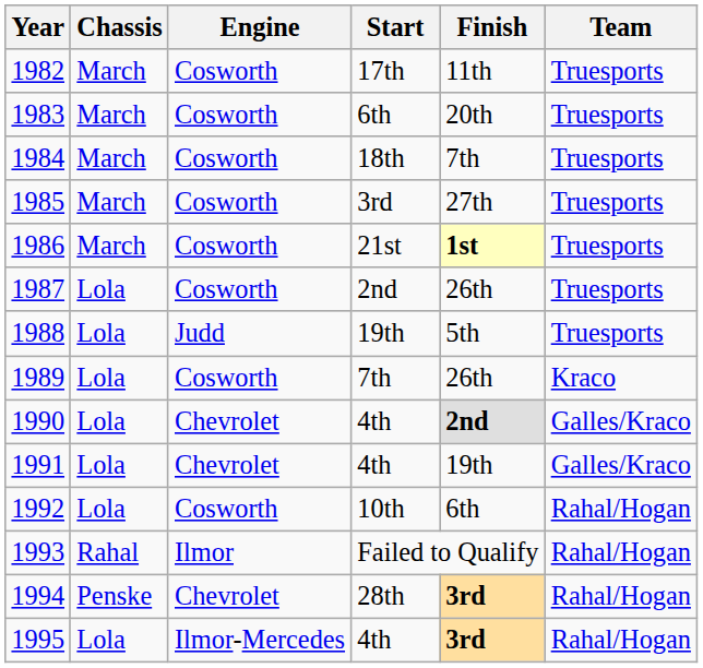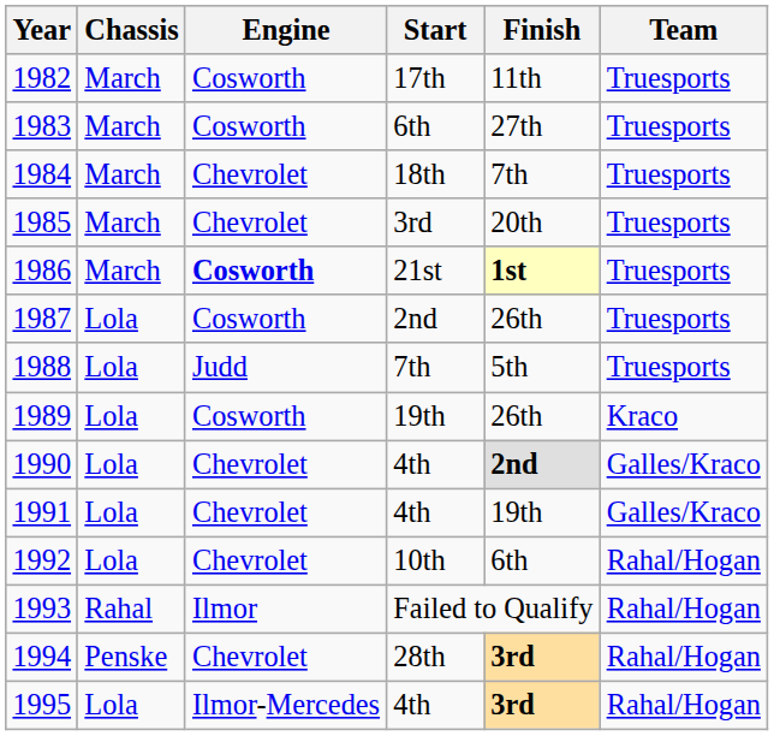1983 | Finish: 20th -> 27th
1984 | Engine: Cosworth -> Chevrolet
1985 | Engine: Cosworth -> Chevrolet
1985 | Finish: 27th -> 20th
1986 | Engine: normal -> bold
1988 | Start: 19th -> 7th
1989 | Start: 7th -> 19th
1992 | Engine: Cosworth -> Chevrolet
